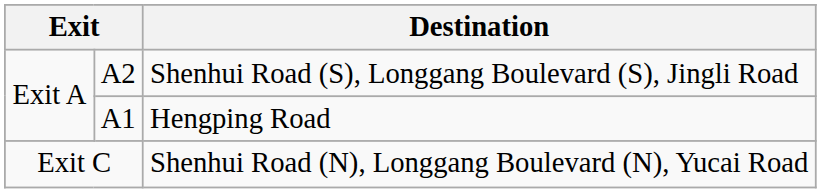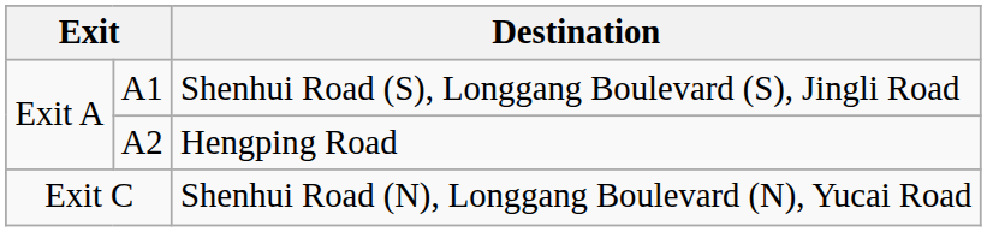Shenhui Road (S), Longgang Boulevard (S), Jingli Road | column 2: A2 -> A1
Hengping Road | column 2: A1 -> A2
